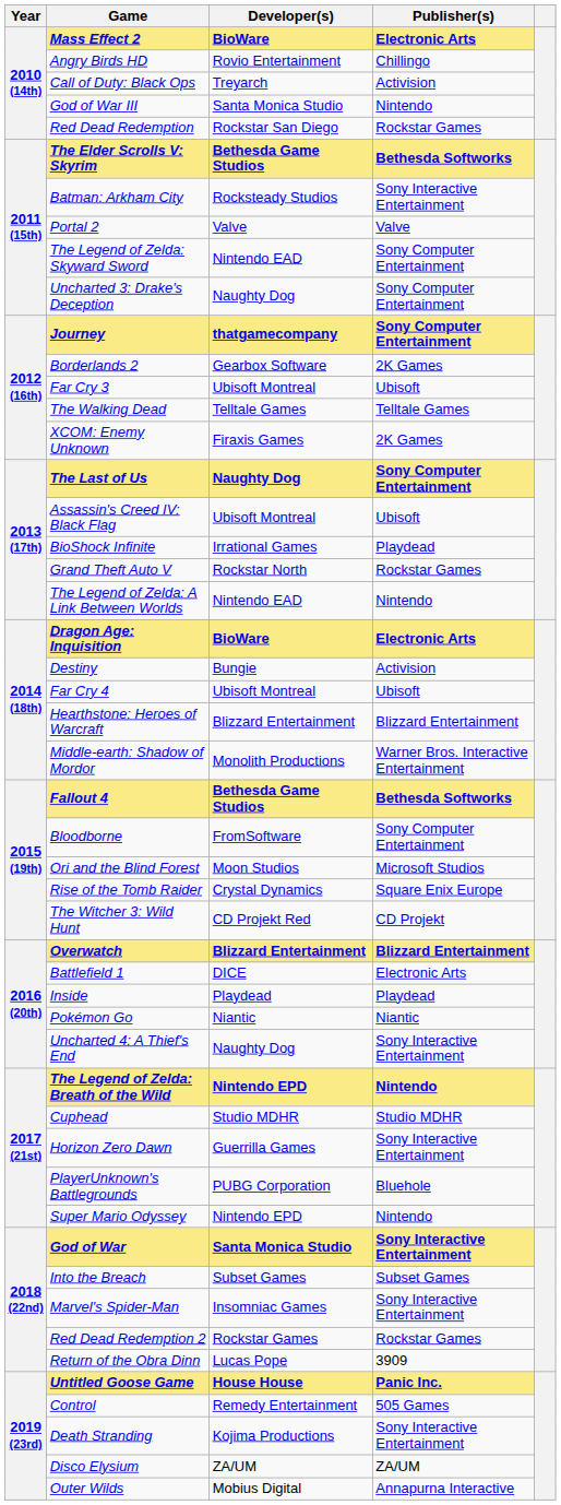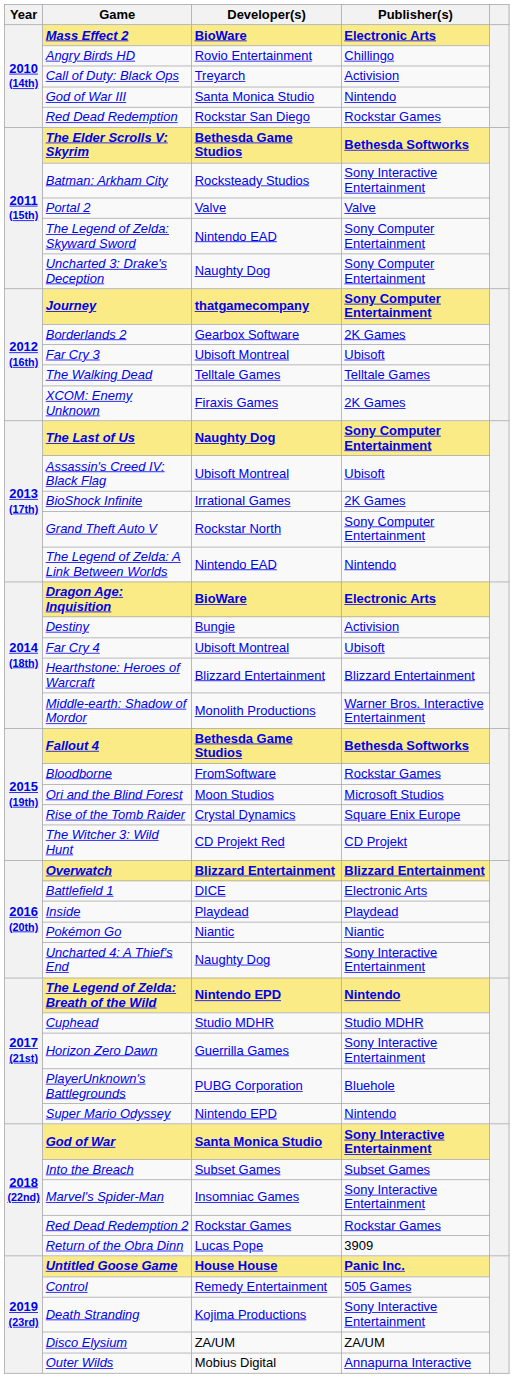BioShock Infinite | Publisher(s): Playdead -> 2K Games
Grand Theft Auto V | Publisher(s): Rockstar Games -> Sony Computer Entertainment
Bloodborne | Publisher(s): Sony Computer Entertainment -> Rockstar Games
